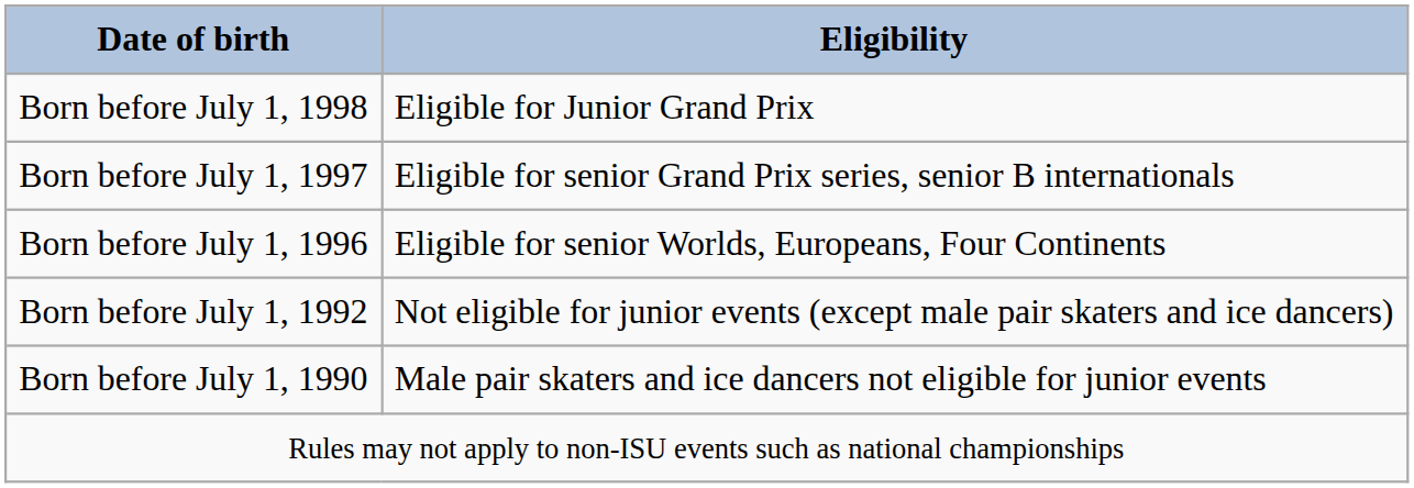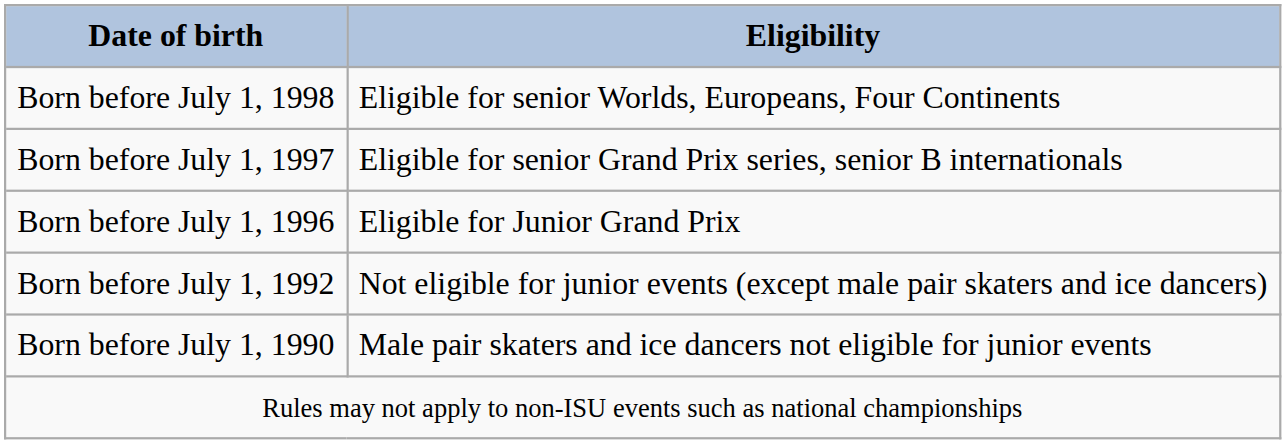Born before July 1, 1998 | Eligibility: Eligible for Junior Grand Prix -> Eligible for senior Worlds, Europeans, Four Continents
Born before July 1, 1996 | Eligibility: Eligible for senior Worlds, Europeans, Four Continents -> Eligible for Junior Grand Prix
